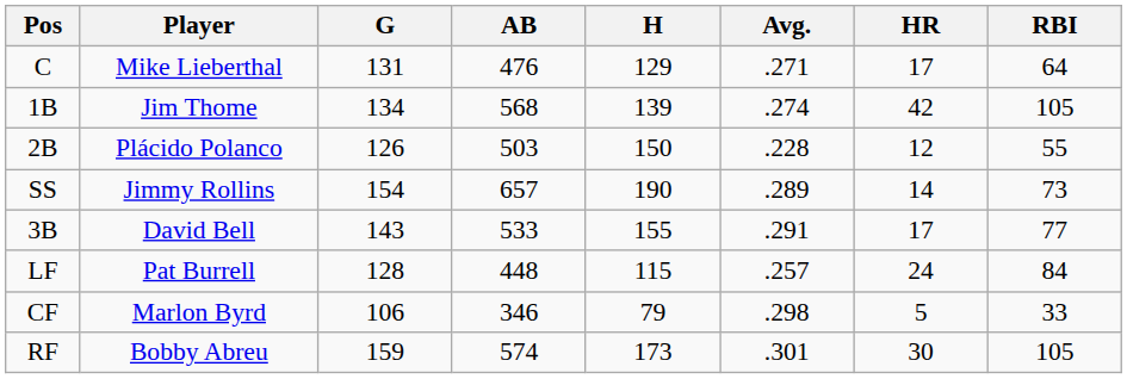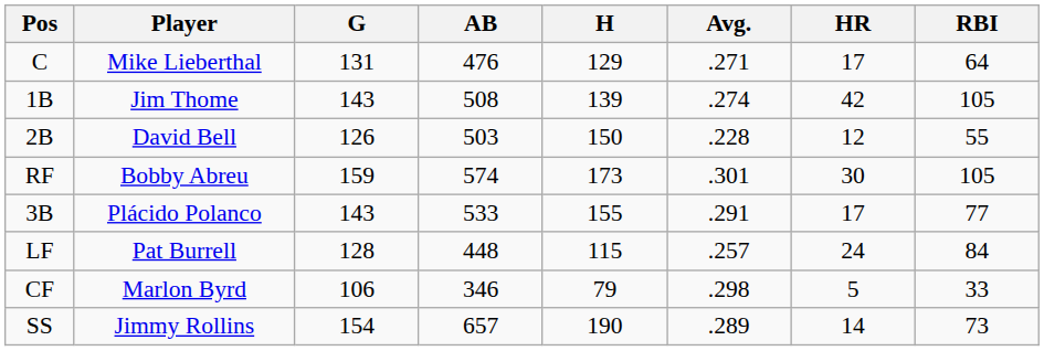1B | G: 134 -> 143
1B | AB: 568 -> 508
2B | Player: Plácido Polanco -> David Bell
rows swapped: SS <-> RF
3B | Player: David Bell -> Plácido Polanco
